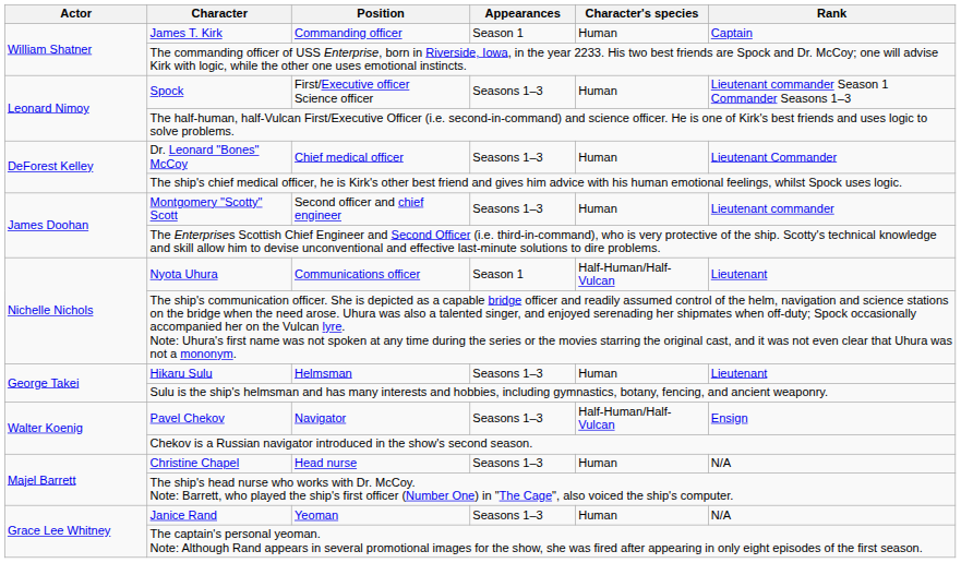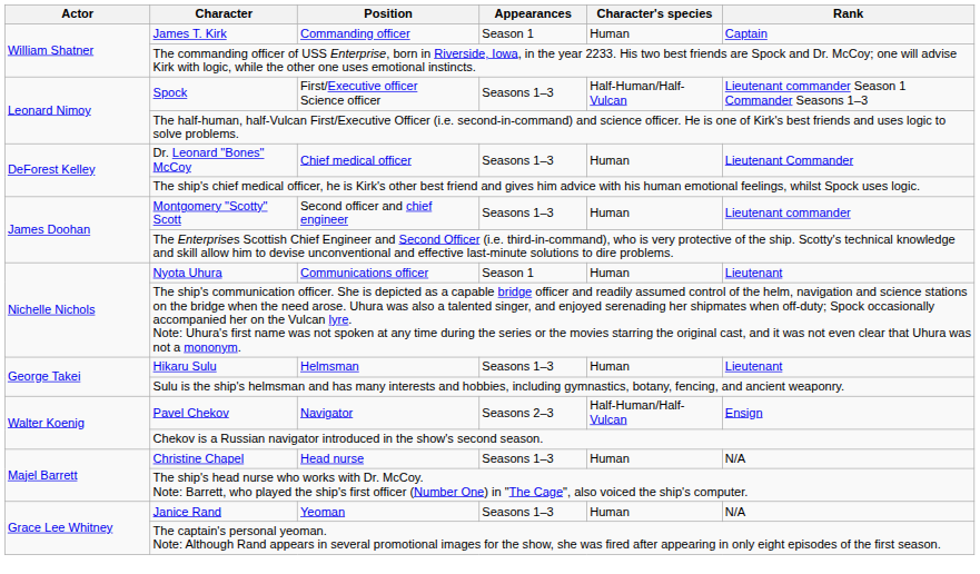Spock | Character's species: Human -> Half-Human/Half-Vulcan
Nyota Uhura | Character's species: Half-Human/Half-Vulcan -> Human
Pavel Chekov | Appearances: Seasons 1–3 -> Seasons 2–3
